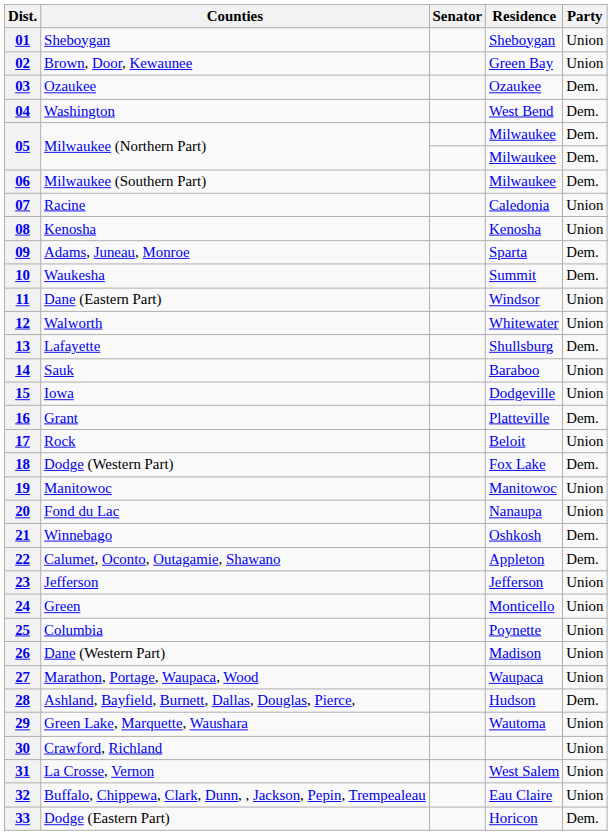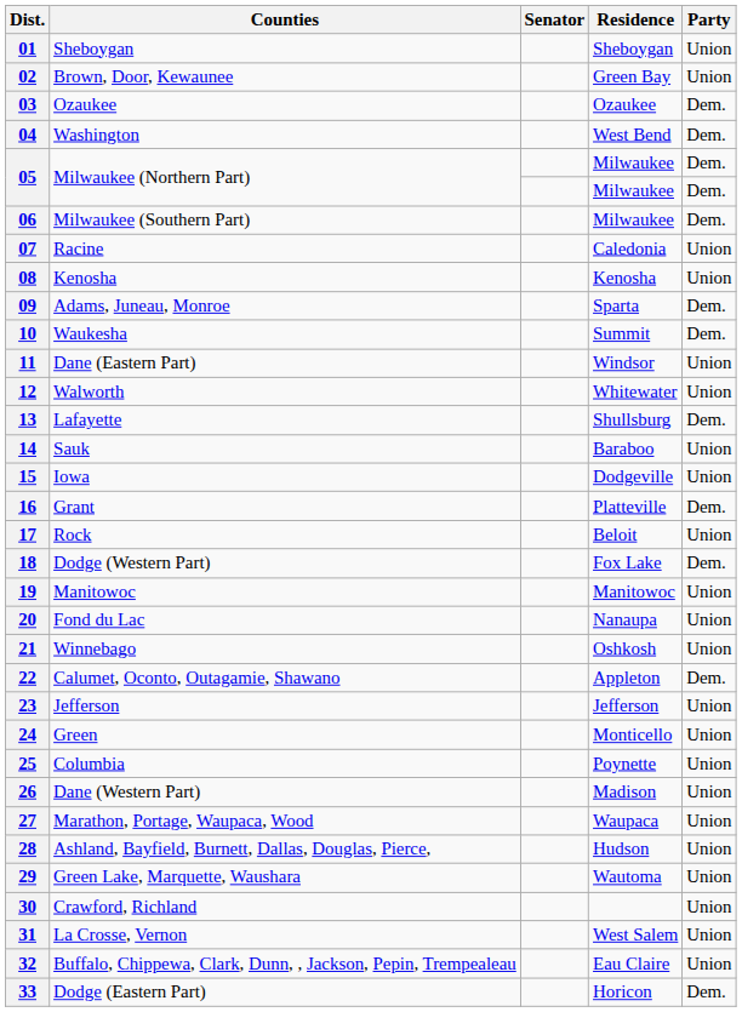21 | Party: Dem. -> Union
28 | Party: Dem. -> Union
